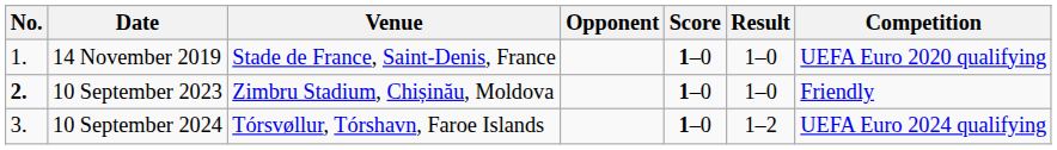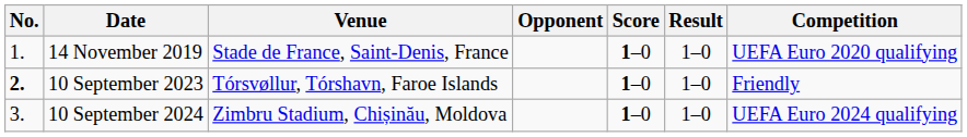10 September 2023 | Venue: Zimbru Stadium, Chișinău, Moldova -> Tórsvøllur, Tórshavn, Faroe Islands
10 September 2024 | Venue: Tórsvøllur, Tórshavn, Faroe Islands -> Zimbru Stadium, Chișinău, Moldova
10 September 2024 | Result: 1–2 -> 1–0
